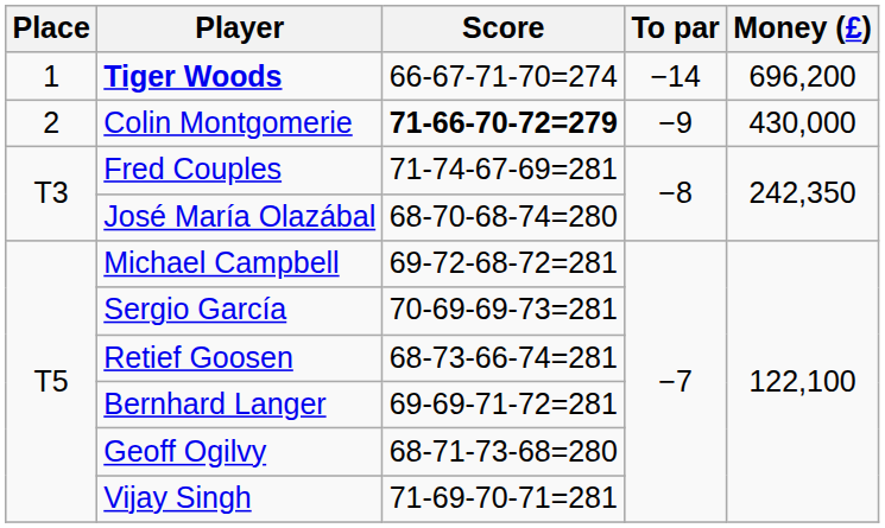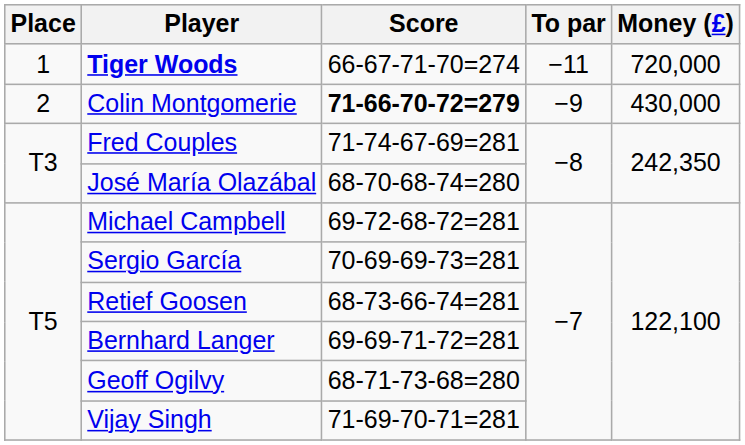Tiger Woods | To par: −14 -> −11
Tiger Woods | Money (£): 696,200 -> 720,000
